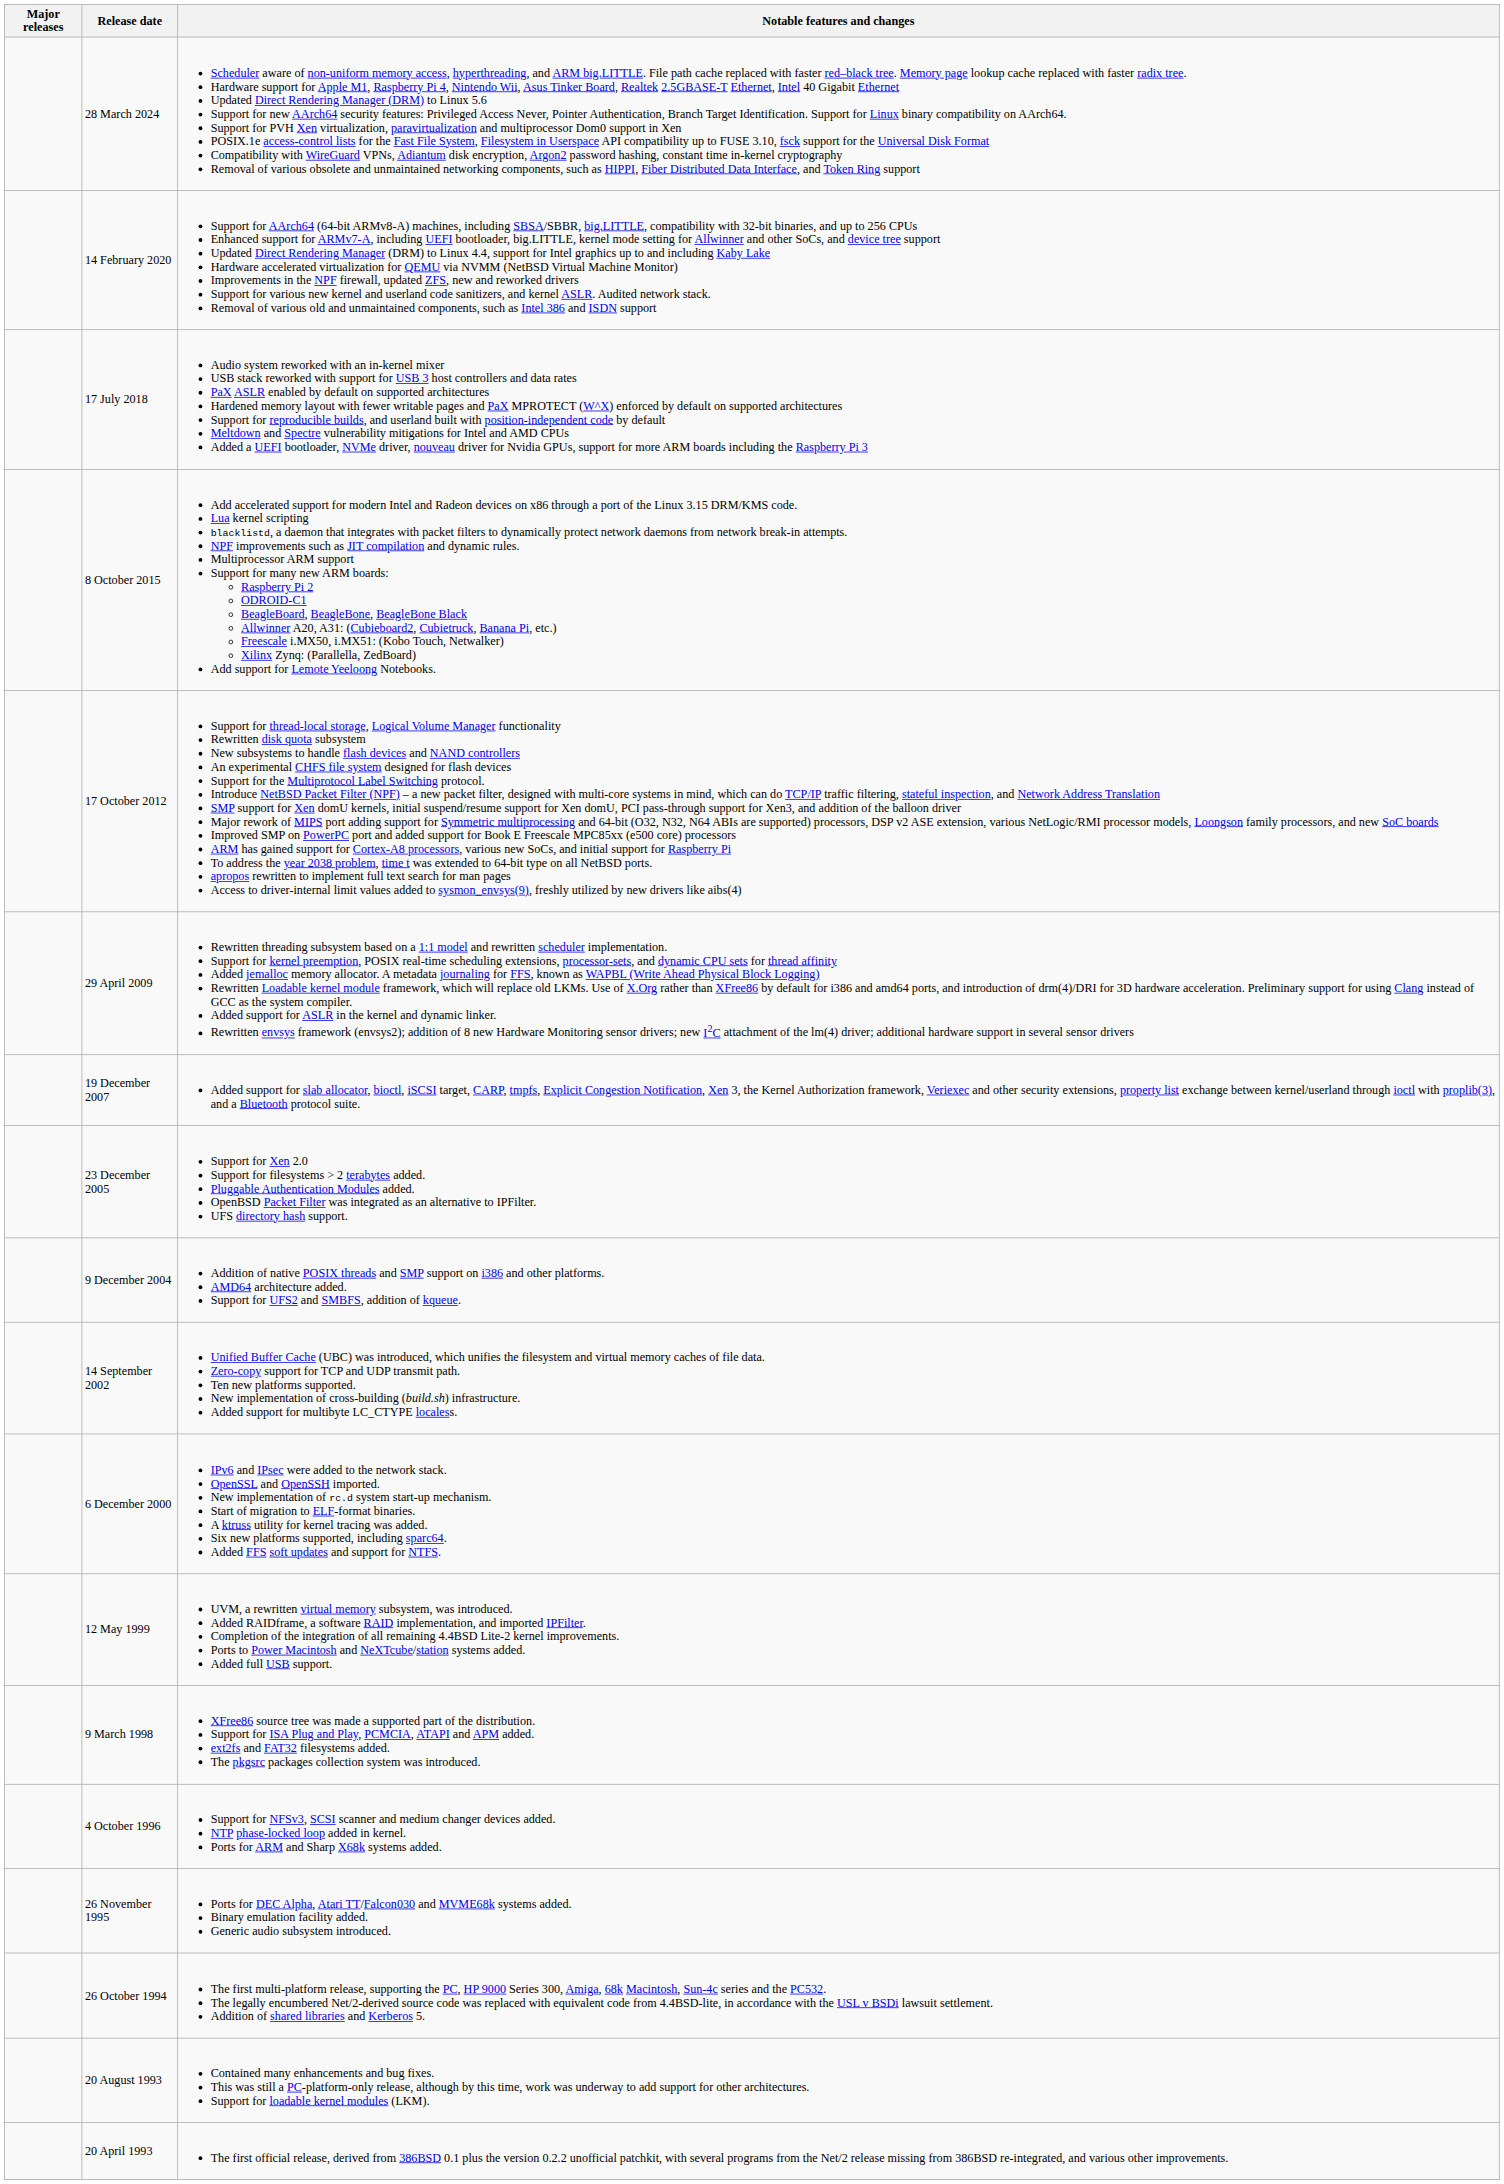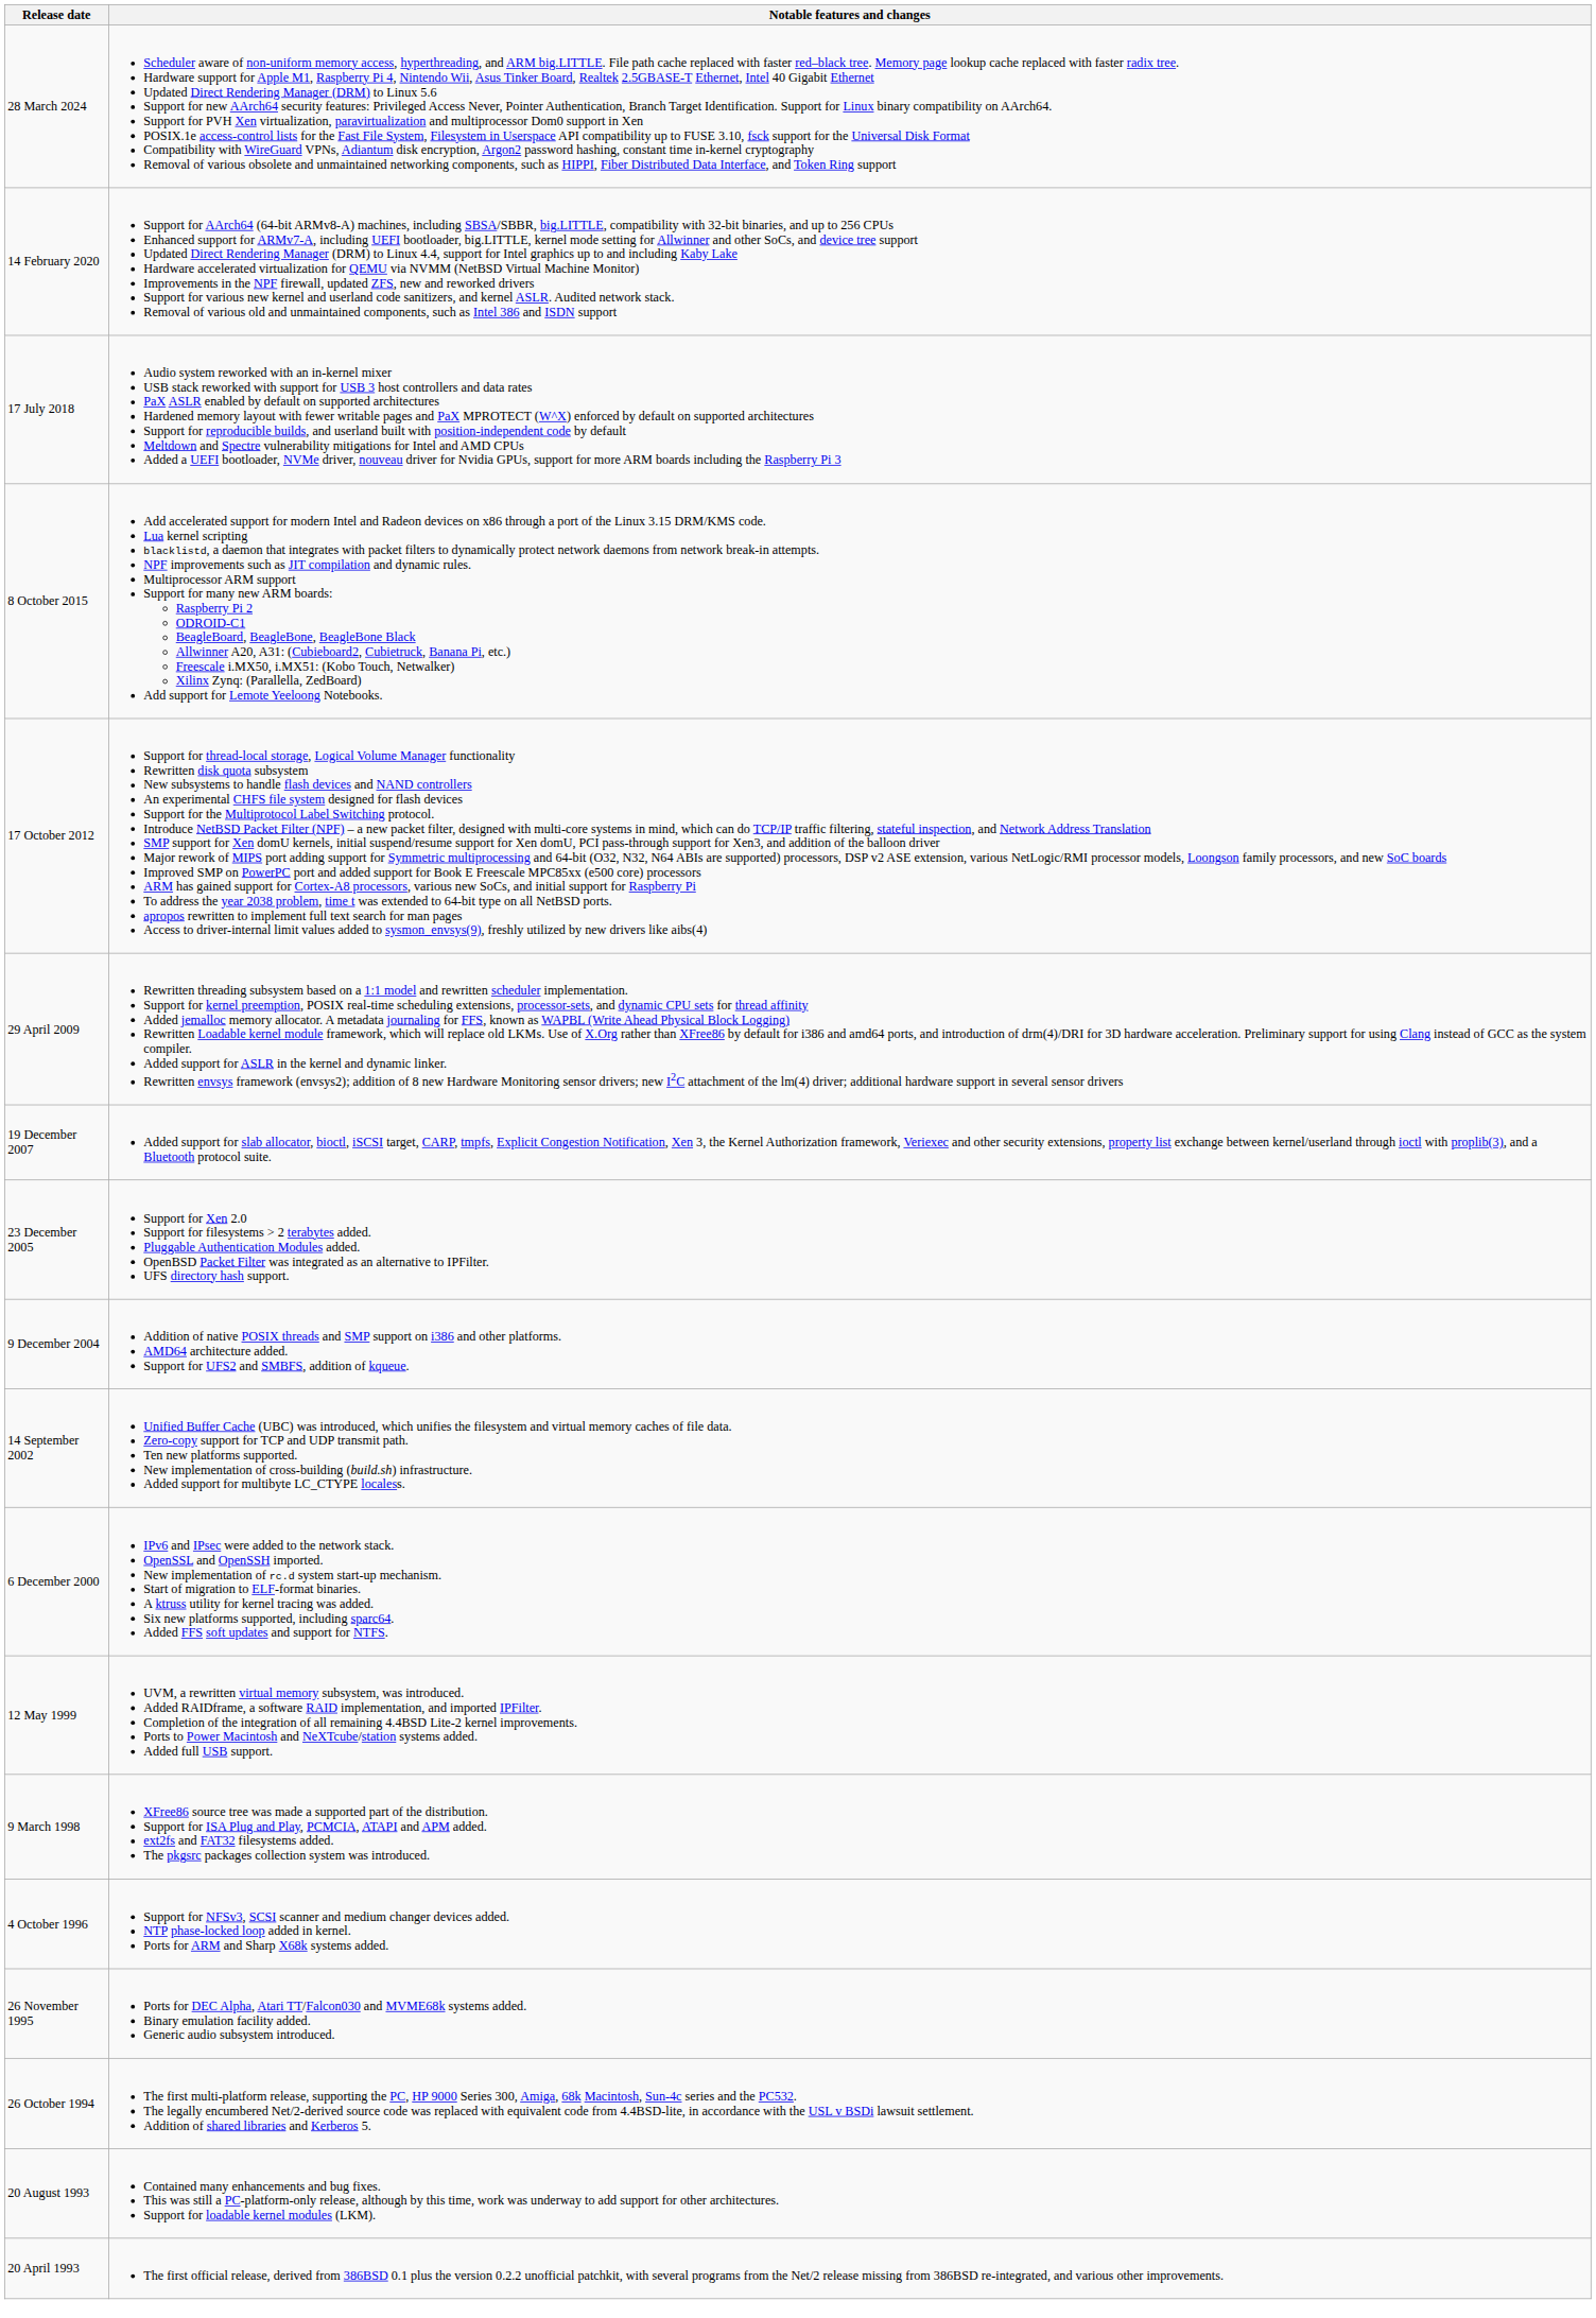- column: Major releases
